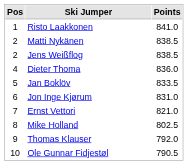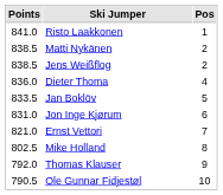columns swapped: Pos <-> Points
